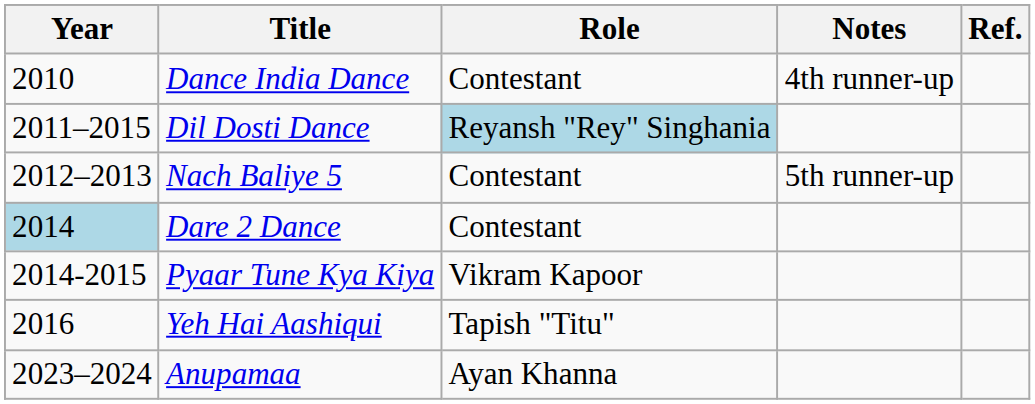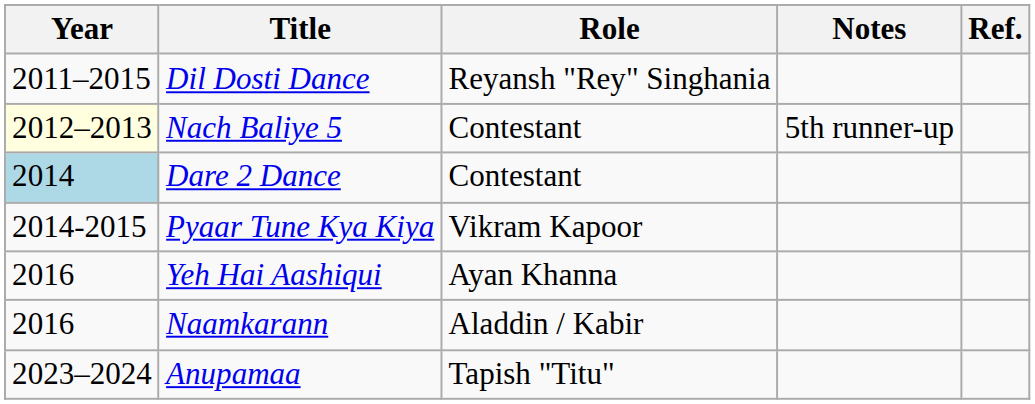- row: 2010 | Dance India Dance | Contestant | 4th runner-up
Dil Dosti Dance | Role: lightblue background -> no background
Nach Baliye 5 | Year: no background -> lightyellow background
Yeh Hai Aashiqui | Role: Tapish "Titu" -> Ayan Khanna
+ row: 2016 | Naamkarann | Aladdin / Kabir
Anupamaa | Role: Ayan Khanna -> Tapish "Titu"
